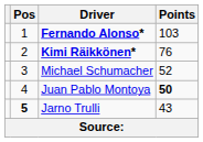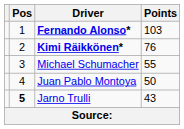Michael Schumacher | Points: 52 -> 55
Juan Pablo Montoya | Points: bold -> normal
